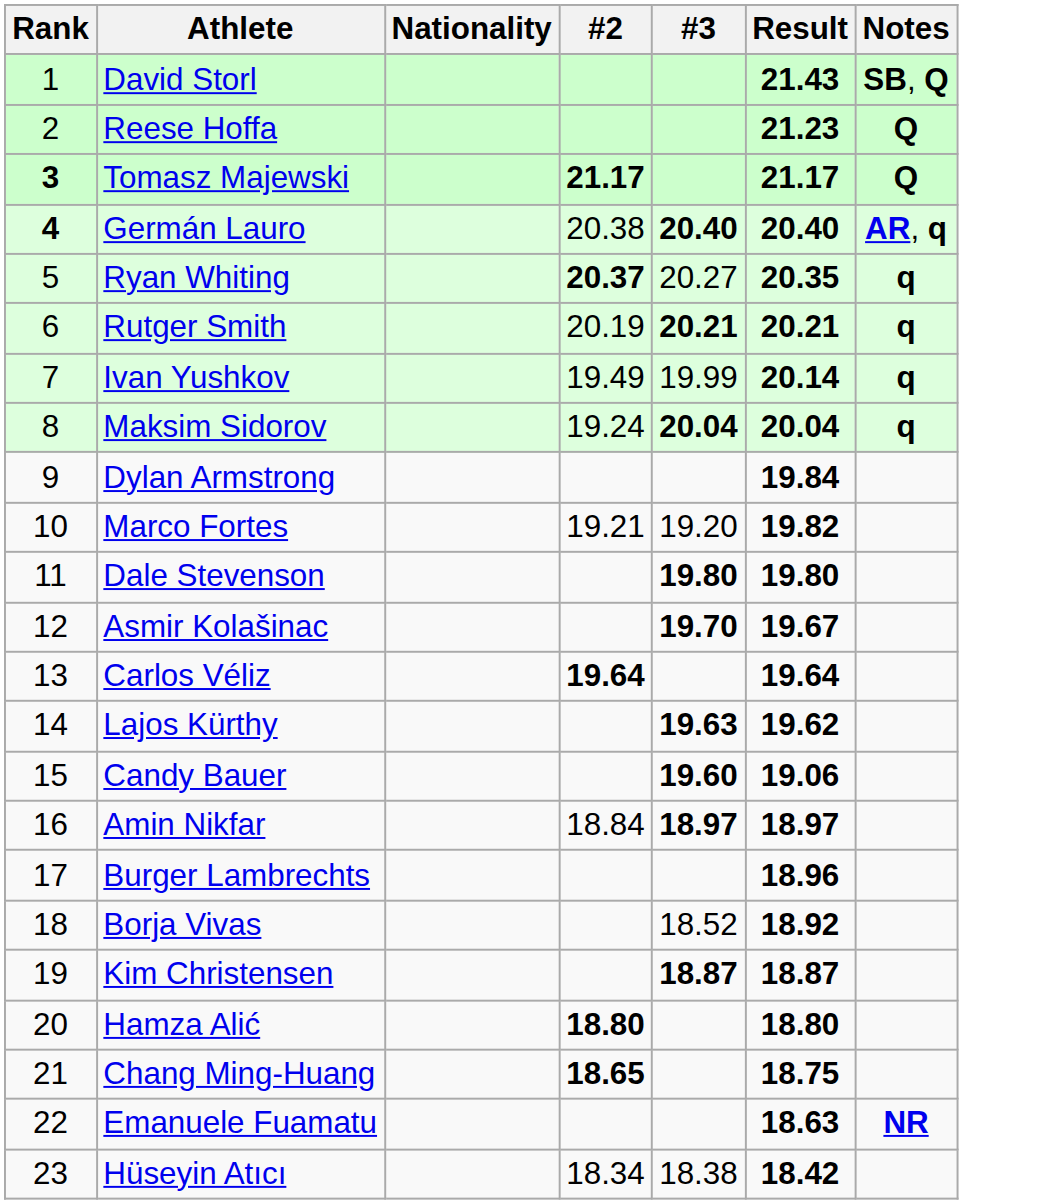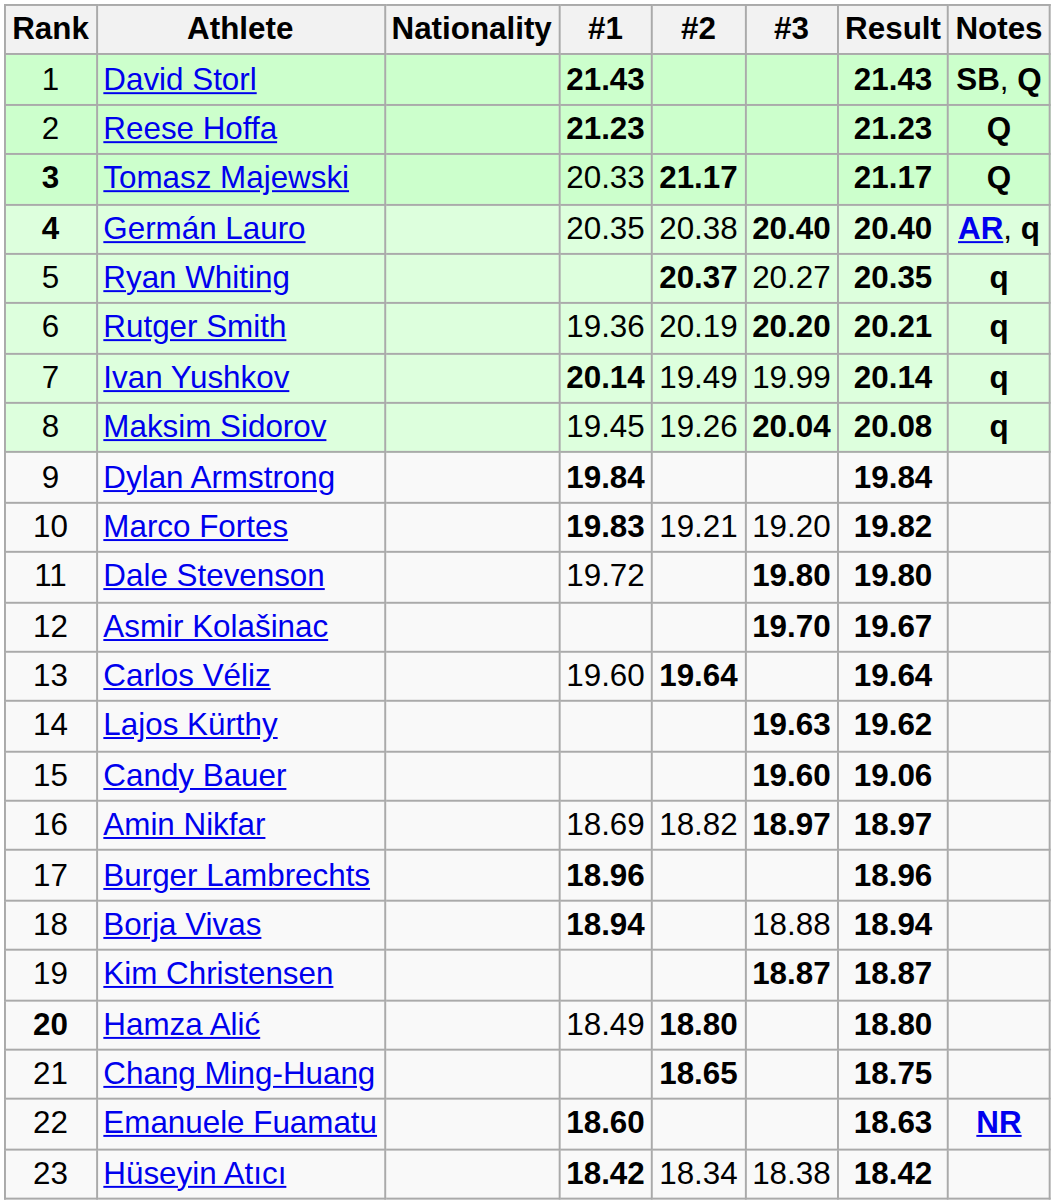+ column: #1 | 21.43 | 21.23 | 20.33 | 20.35 | 19.36 | 20.14 | 19.45 | 19.84 | 19.83 | 19.72 | 19.60 | 18.69 | 18.96 | 18.94 | 18.49 | 18.60 | 18.42
Rutger Smith | #3: 20.21 -> 20.20
Maksim Sidorov | #2: 19.24 -> 19.26
Maksim Sidorov | Result: 20.04 -> 20.08
Amin Nikfar | #2: 18.84 -> 18.82
Borja Vivas | #3: 18.52 -> 18.88
Borja Vivas | Result: 18.92 -> 18.94
Hamza Alić | Rank: normal -> bold
